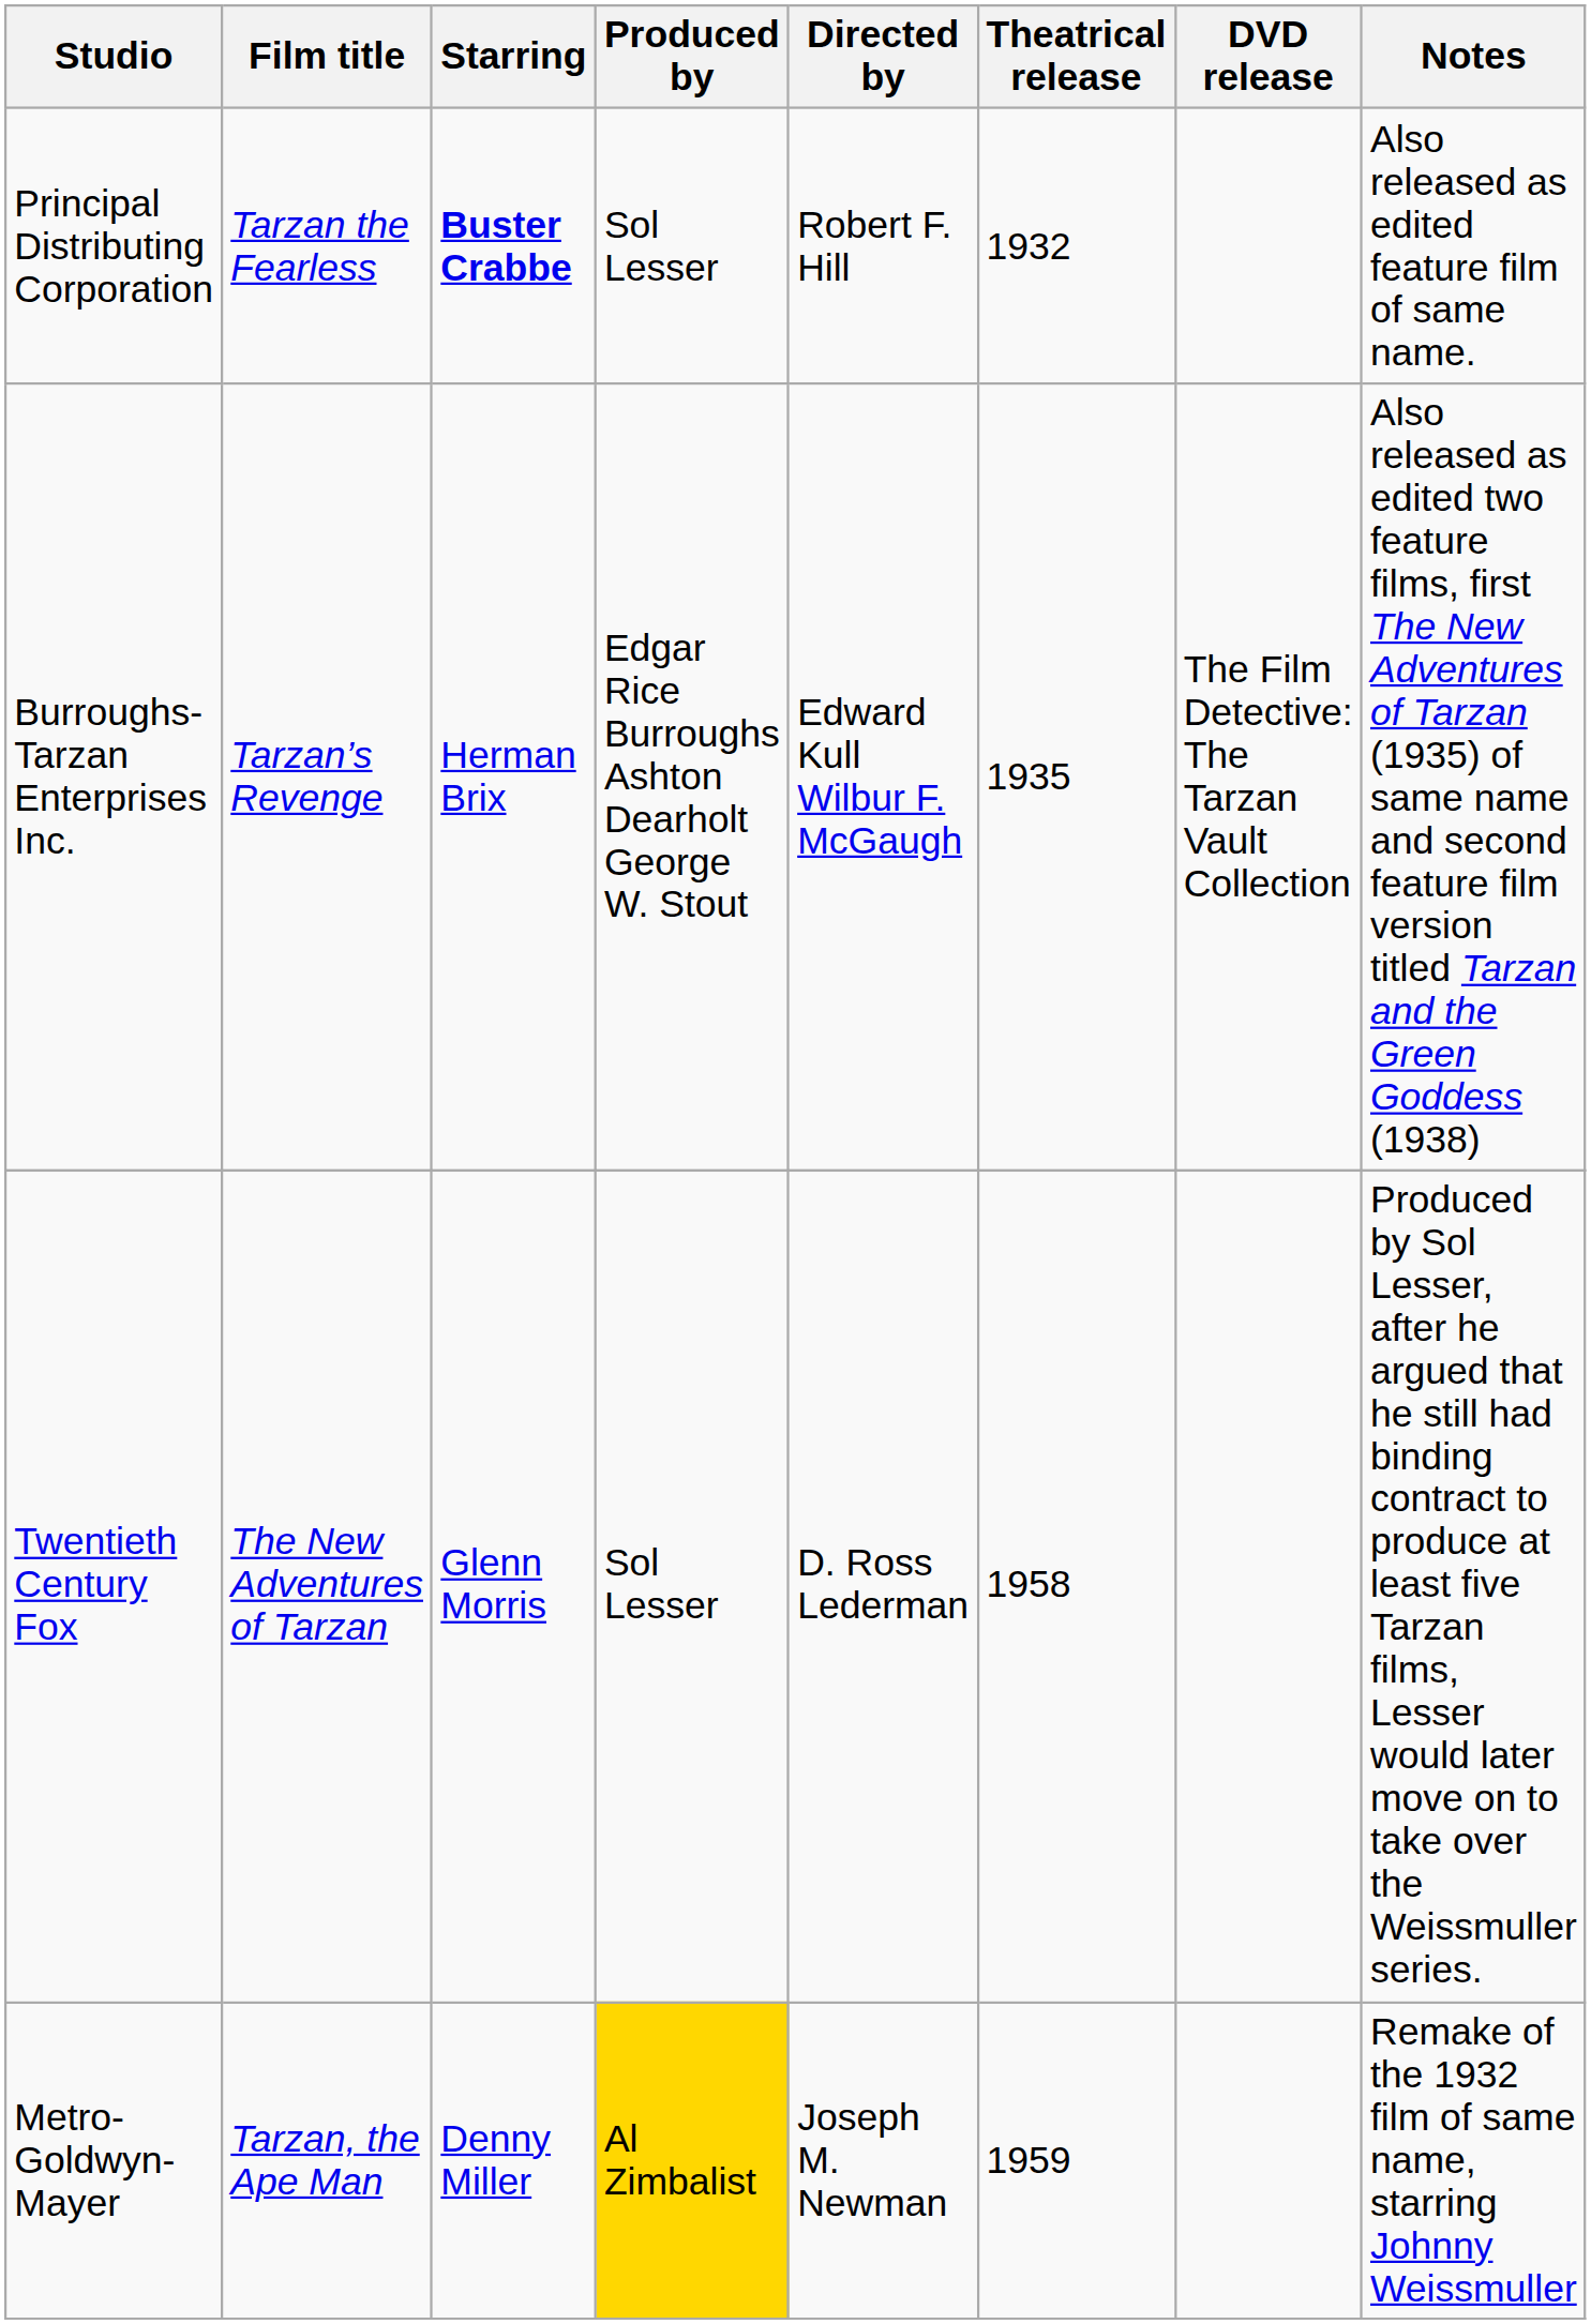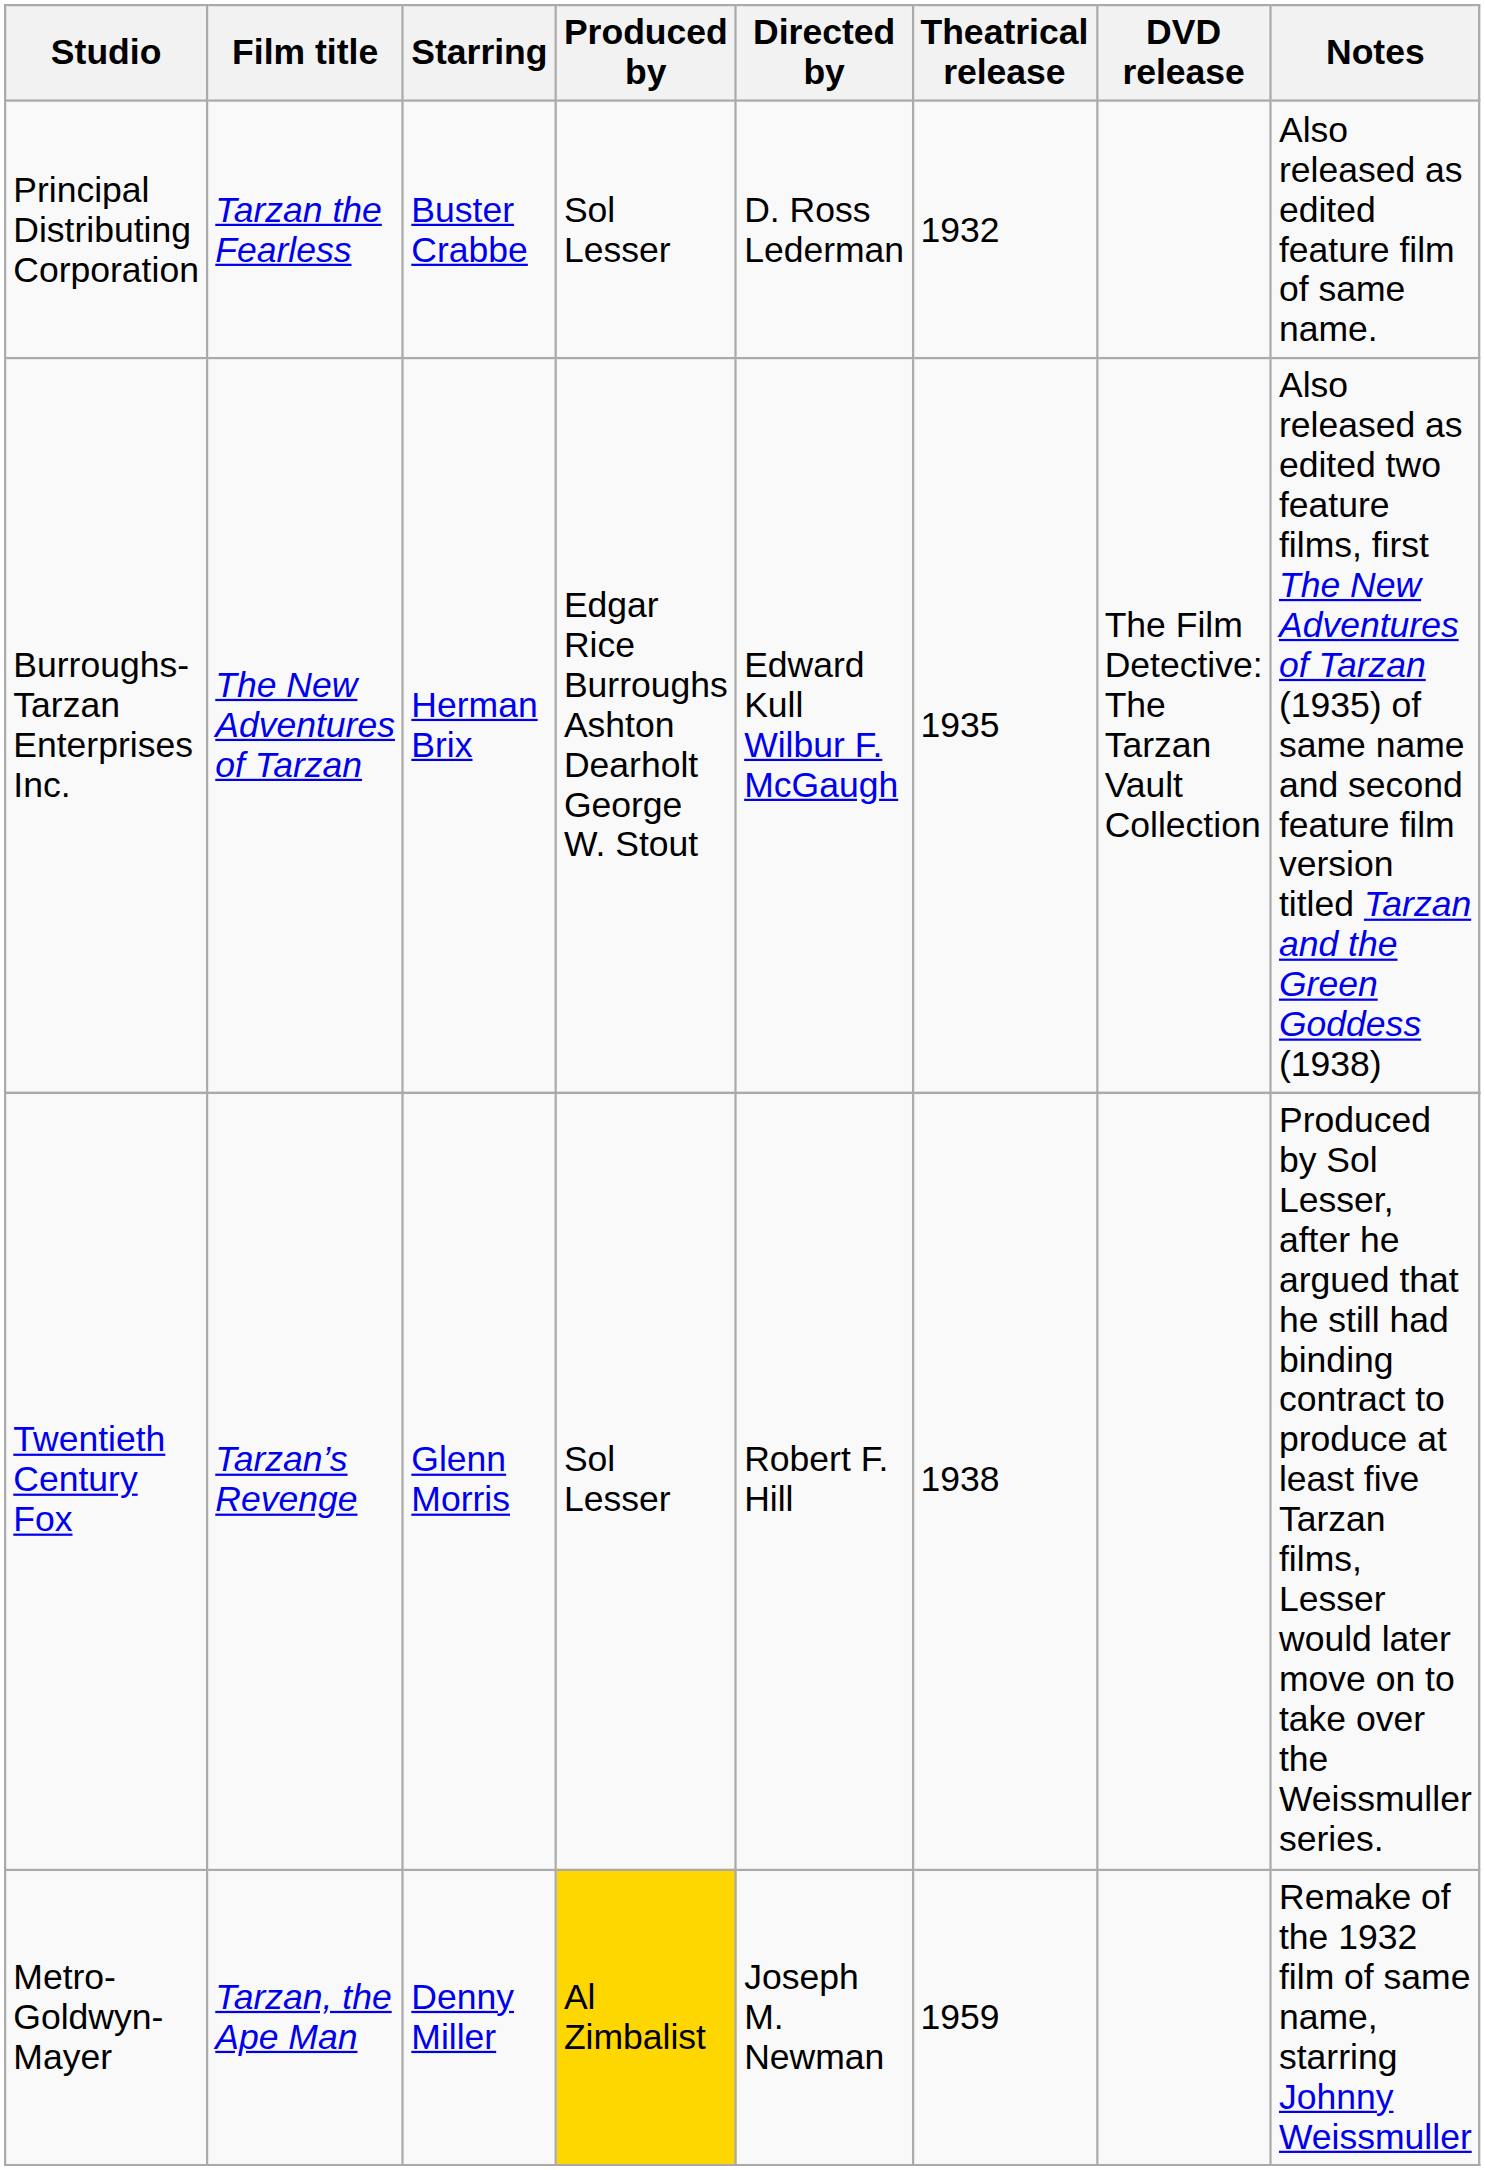Principal Distributing Corporation | Starring: bold -> normal
Principal Distributing Corporation | Directed by: Robert F. Hill -> D. Ross Lederman
Burroughs-Tarzan Enterprises Inc. | Film title: Tarzan’s Revenge -> The New Adventures of Tarzan
Twentieth Century Fox | Film title: The New Adventures of Tarzan -> Tarzan’s Revenge
Twentieth Century Fox | Directed by: D. Ross Lederman -> Robert F. Hill
Twentieth Century Fox | Theatrical release: 1958 -> 1938
